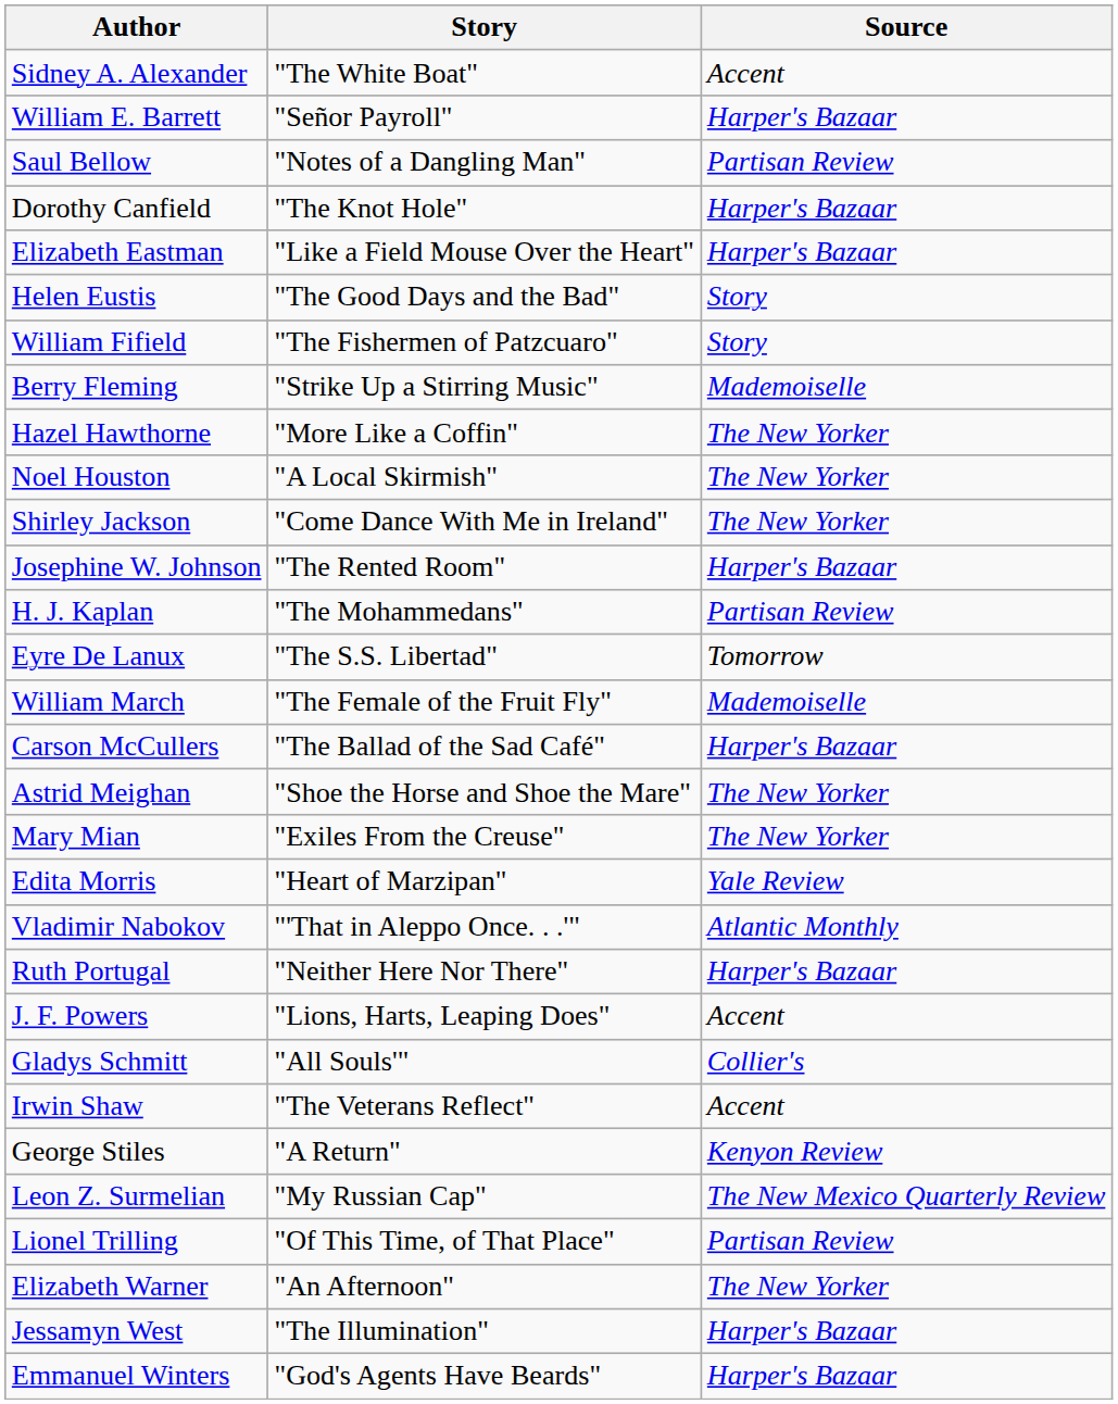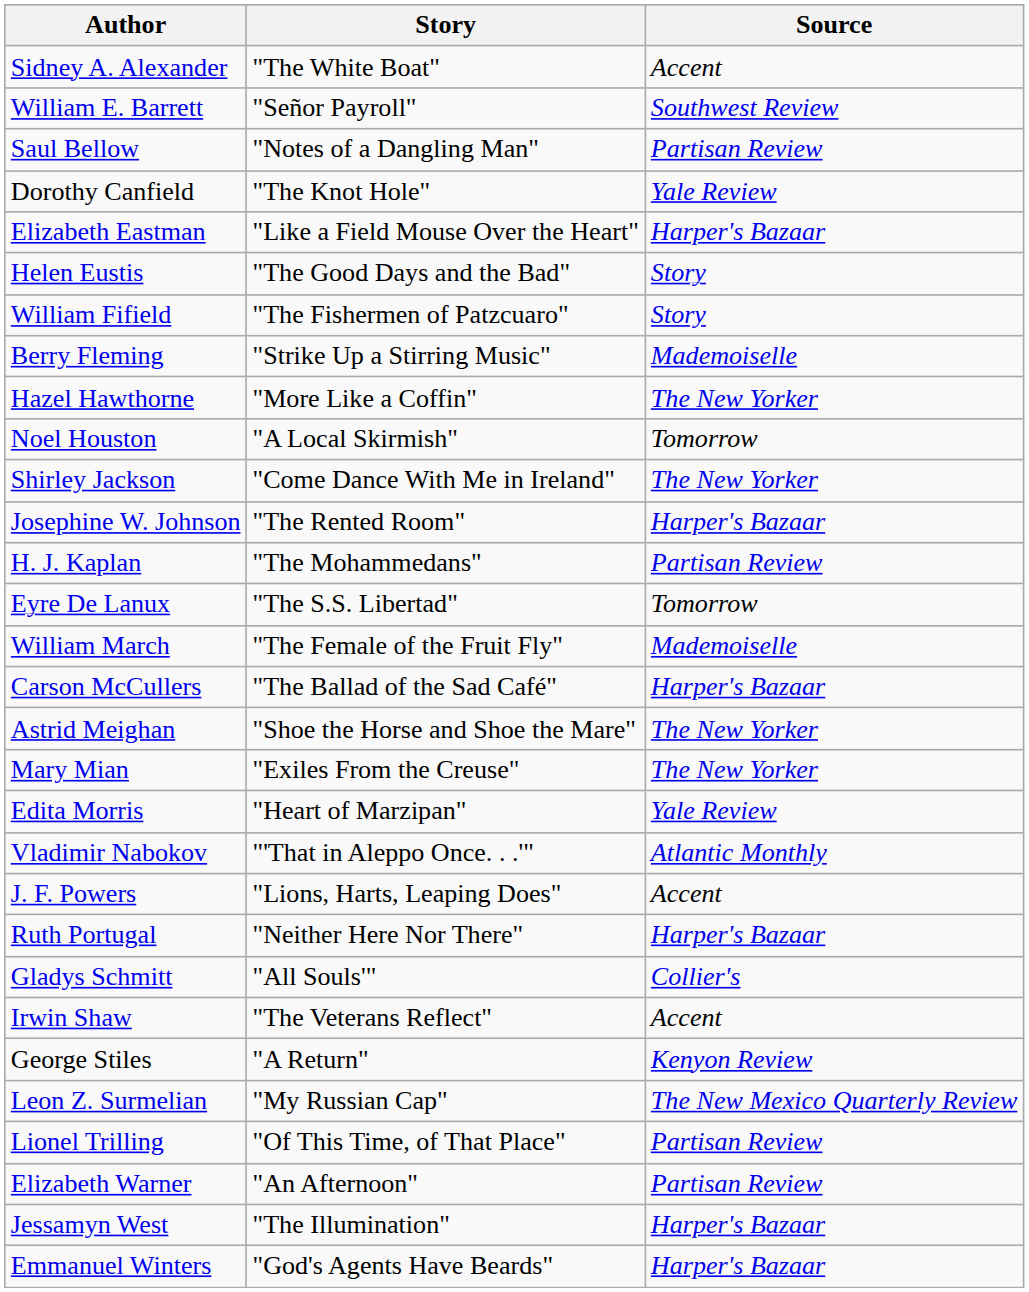William E. Barrett | Source: Harper's Bazaar -> Southwest Review
Dorothy Canfield | Source: Harper's Bazaar -> Yale Review
Noel Houston | Source: The New Yorker -> Tomorrow
rows swapped: Ruth Portugal <-> J. F. Powers
Elizabeth Warner | Source: The New Yorker -> Partisan Review
